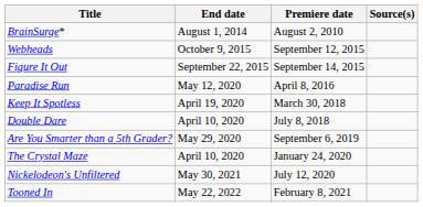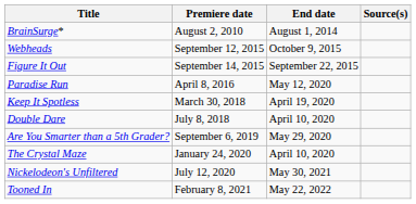columns swapped: Premiere date <-> End date
